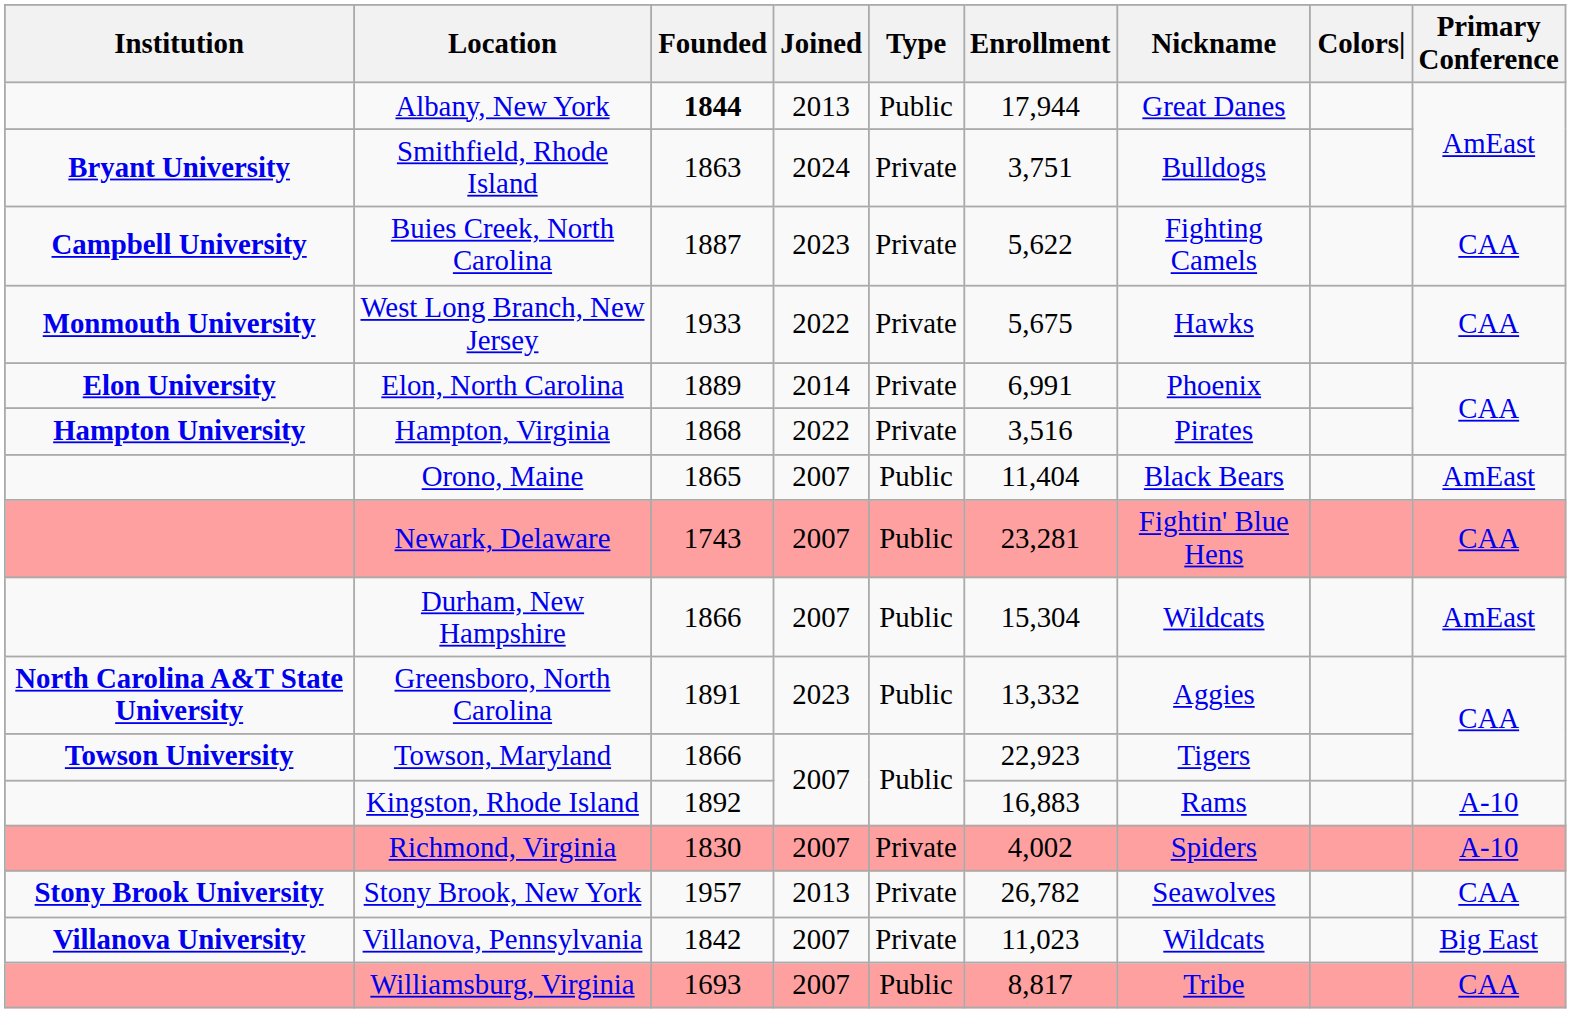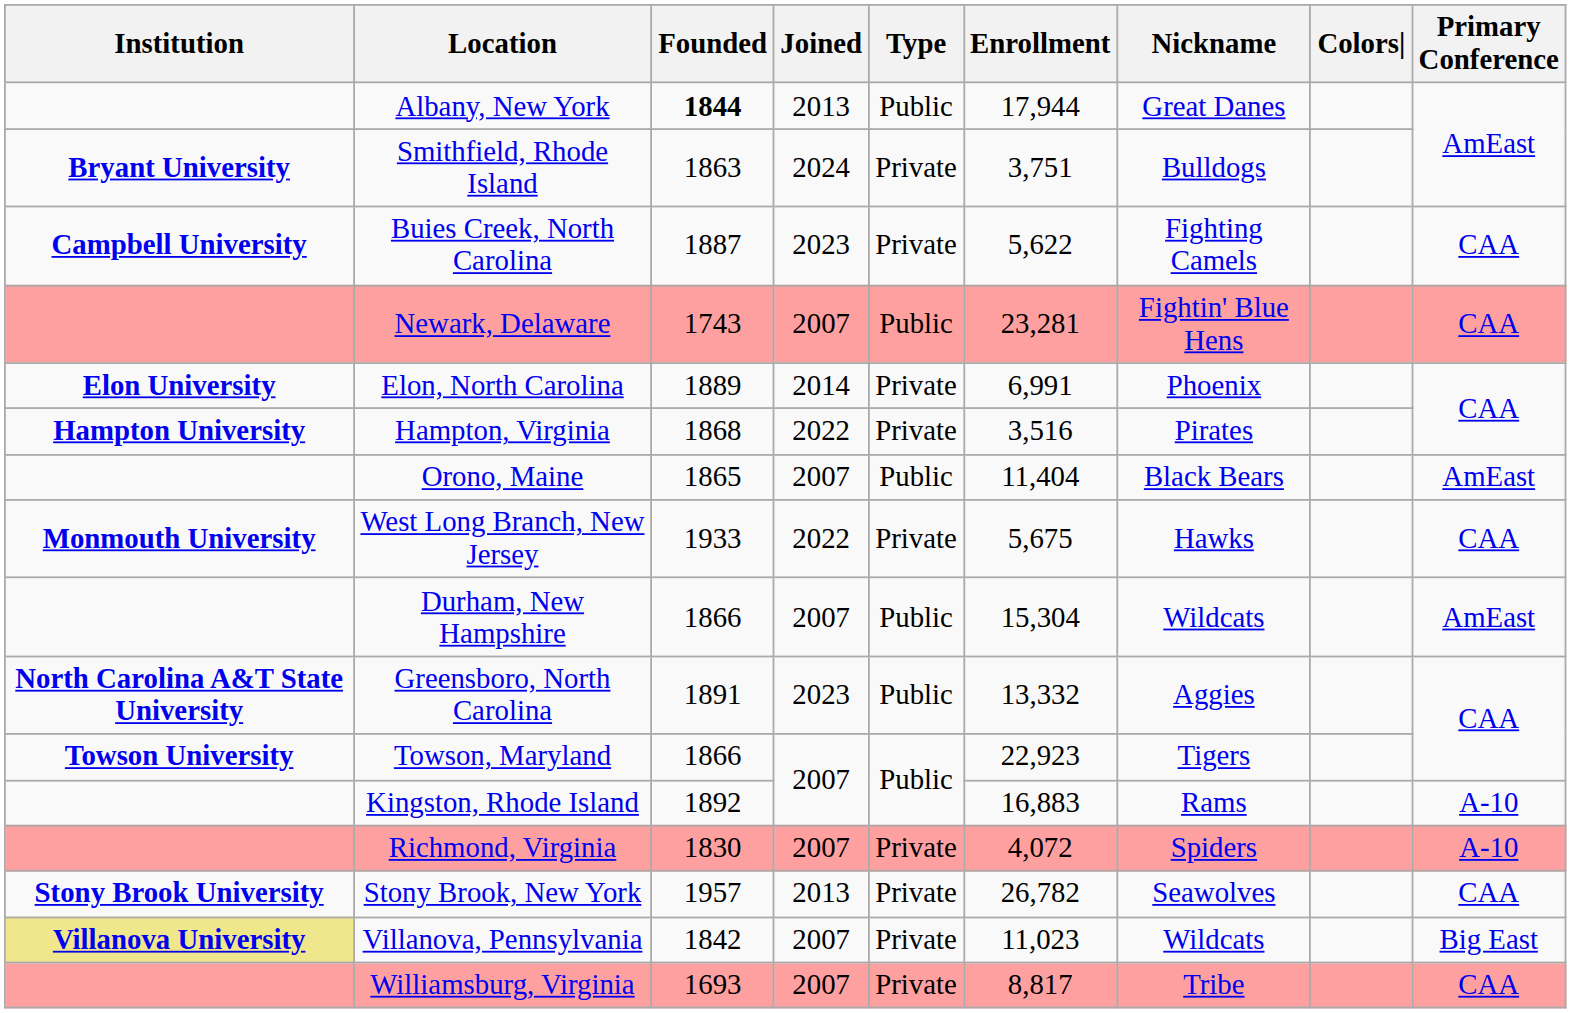rows swapped: Newark, Delaware <-> West Long Branch, New Jersey
Richmond, Virginia | Enrollment: 4,002 -> 4,072
Villanova, Pennsylvania | Institution: no background -> khaki background
Williamsburg, Virginia | Type: Public -> Private
